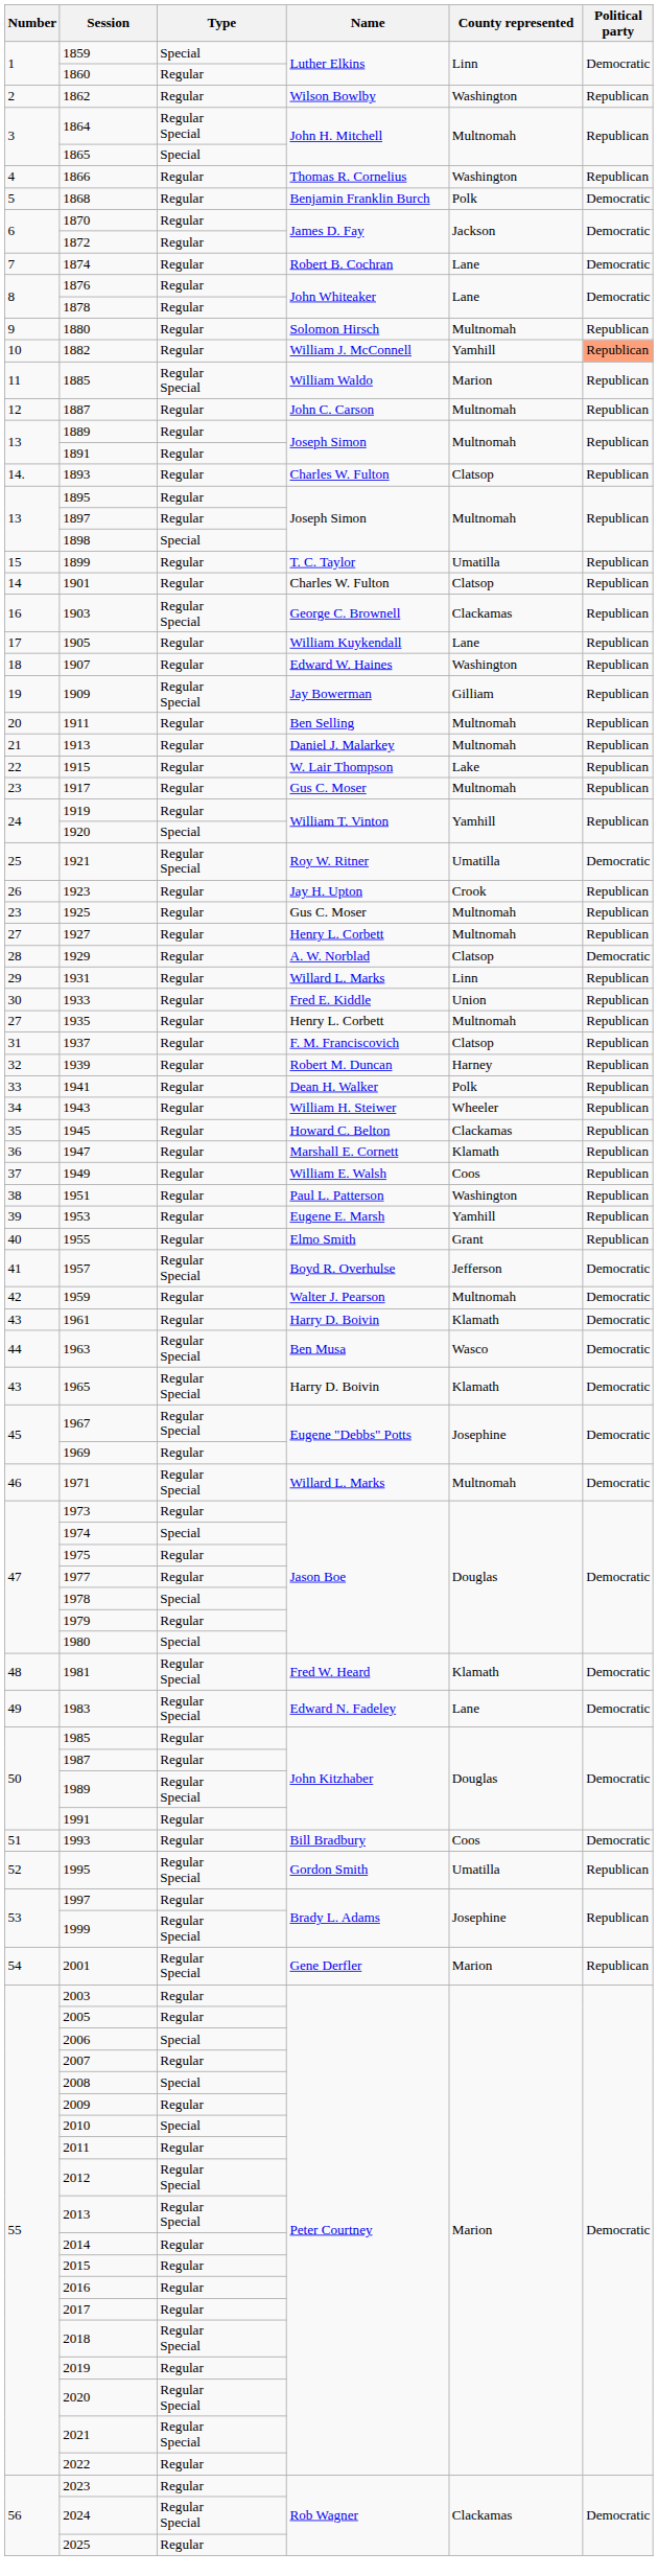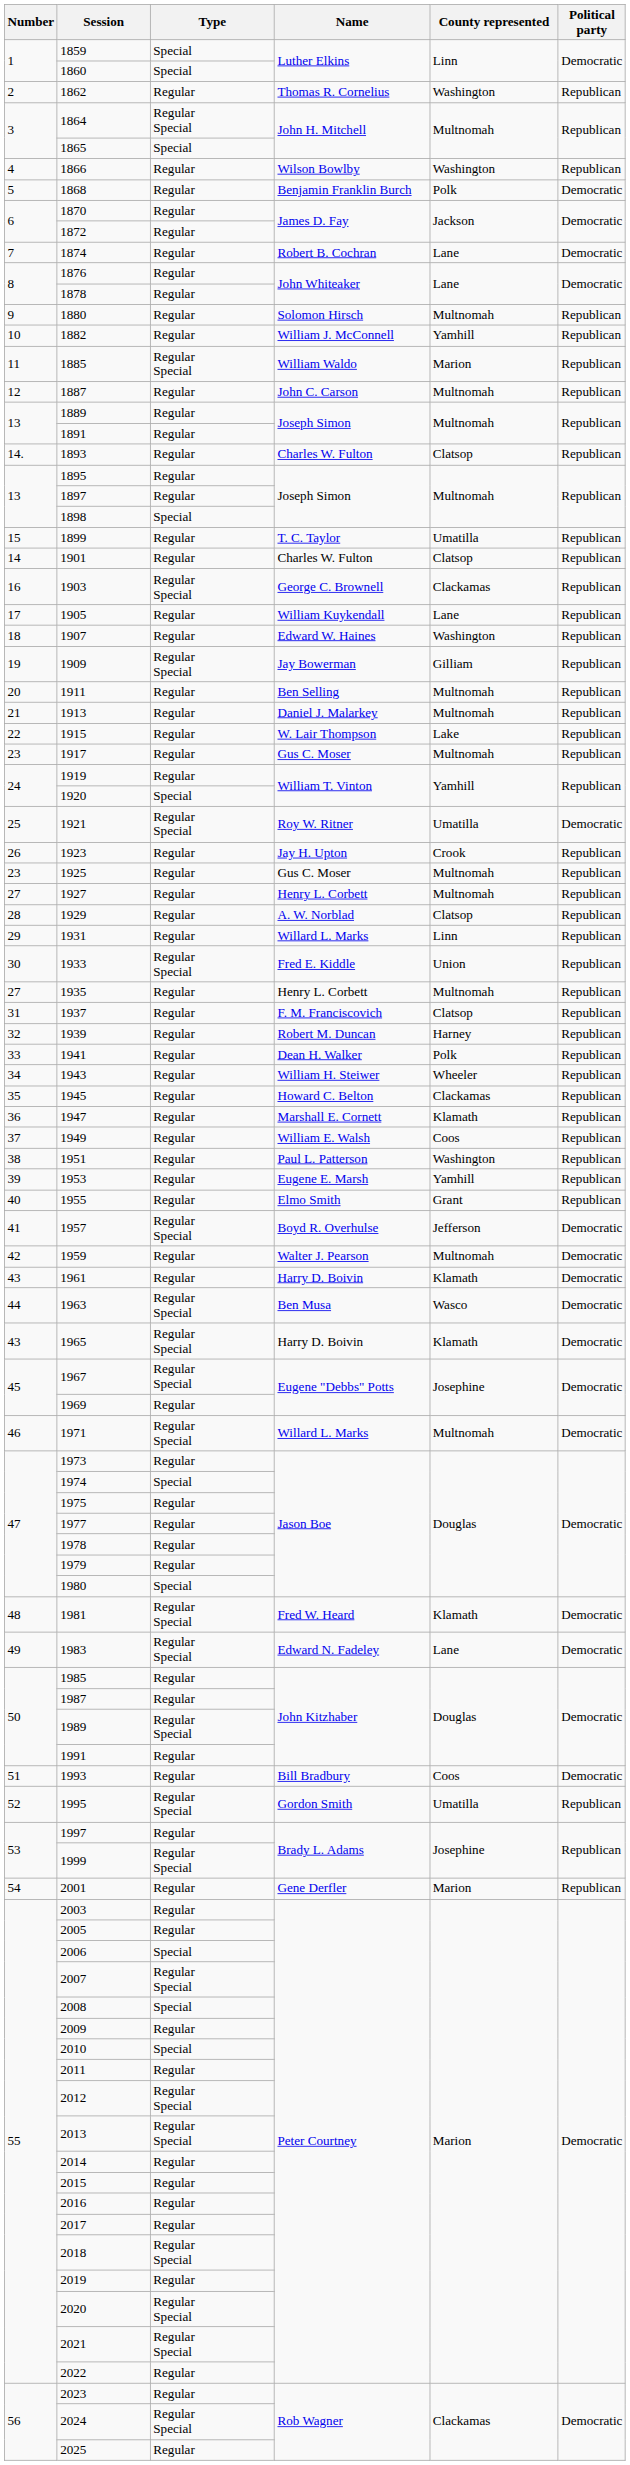1860 | Type: Regular -> Special
1862 | Name: Wilson Bowlby -> Thomas R. Cornelius
1866 | Name: Thomas R. Cornelius -> Wilson Bowlby
1882 | Political party: lightsalmon background -> no background
1929 | Political party: Democratic -> Republican
1933 | Type: Regular -> Regular Special
1978 | Type: Special -> Regular
2001 | Type: Regular Special -> Regular
2007 | Type: Regular -> Regular Special
